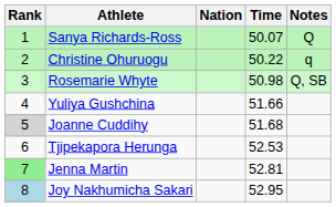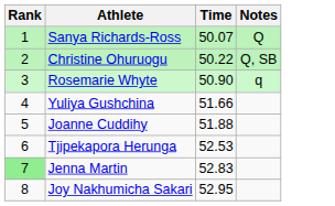- column: Nation
Christine Ohuruogu | Notes: q -> Q, SB
Rosemarie Whyte | Time: 50.98 -> 50.90
Rosemarie Whyte | Notes: Q, SB -> q
Joanne Cuddihy | Rank: lightgrey background -> no background
Joanne Cuddihy | Time: 51.68 -> 51.88
Jenna Martin | Time: 52.81 -> 52.83
Joy Nakhumicha Sakari | Rank: lightblue background -> no background
